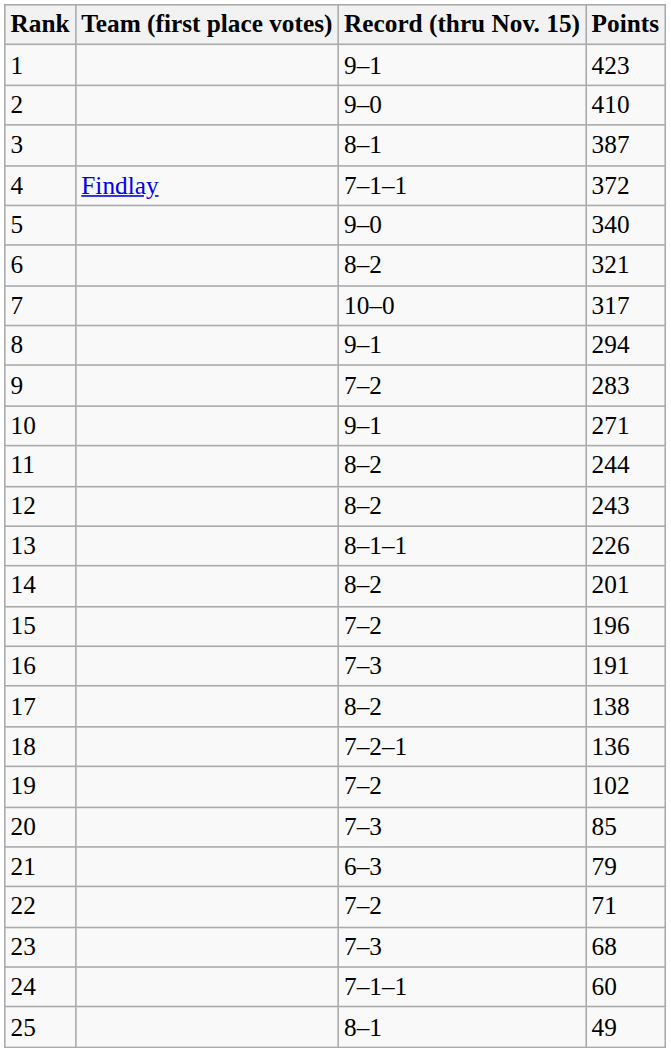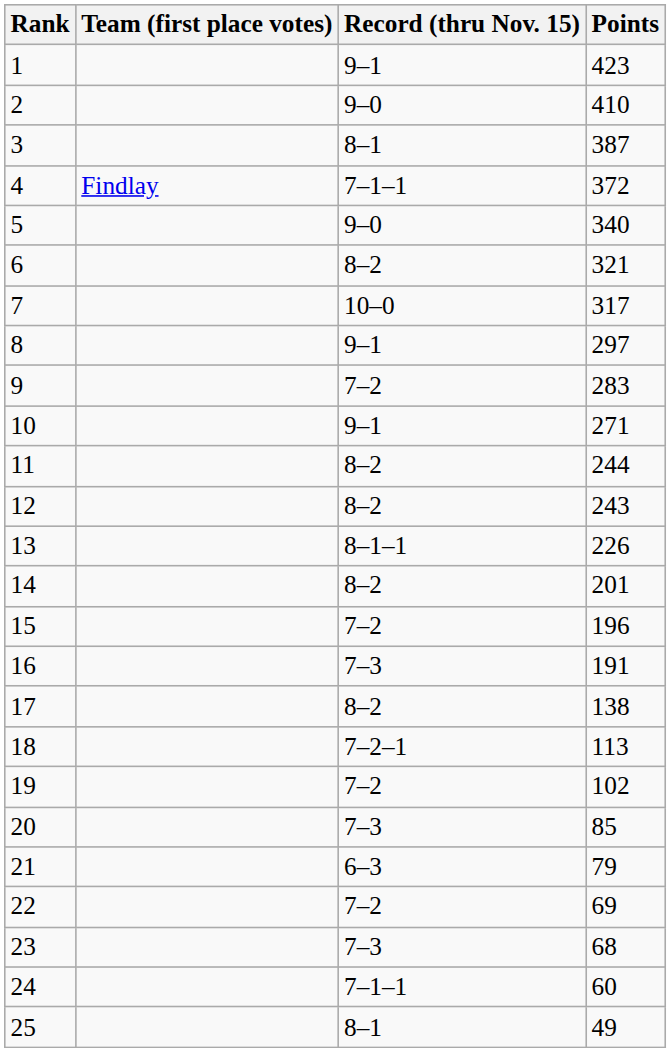8 | Points: 294 -> 297
18 | Points: 136 -> 113
22 | Points: 71 -> 69
